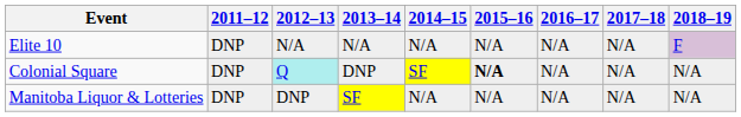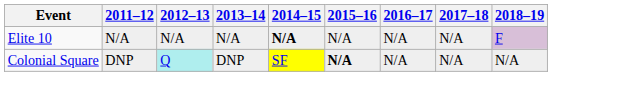Elite 10 | 2011–12: DNP -> N/A
Elite 10 | 2014–15: normal -> bold
- row: Manitoba Liquor & Lotteries | DNP | DNP | SF | N/A | N/A | N/A | N/A | N/A
